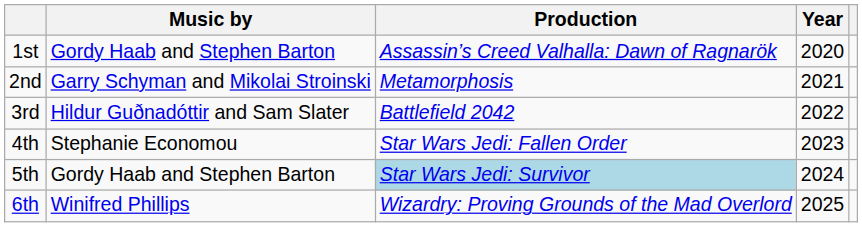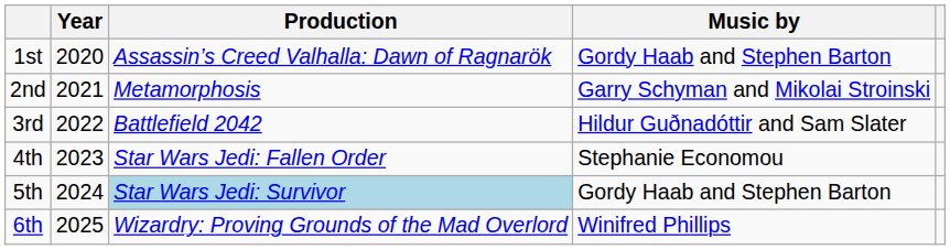columns swapped: Year <-> Music by
